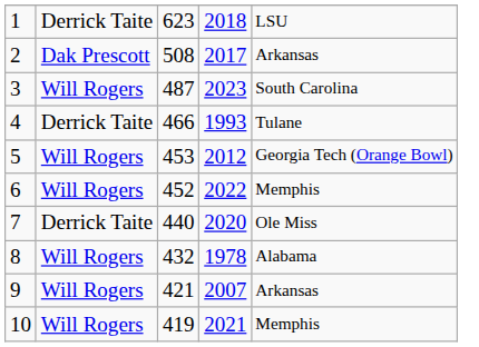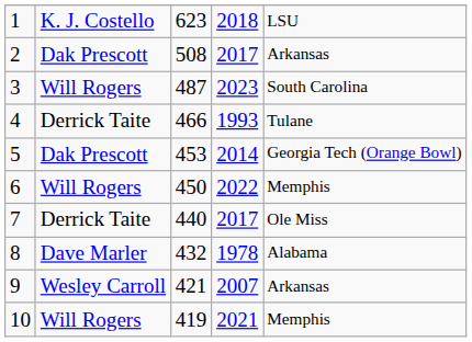1 | column 2: Derrick Taite -> K. J. Costello
5 | column 2: Will Rogers -> Dak Prescott
5 | column 4: 2012 -> 2014
6 | column 3: 452 -> 450
7 | column 4: 2020 -> 2017
8 | column 2: Will Rogers -> Dave Marler
9 | column 2: Will Rogers -> Wesley Carroll
